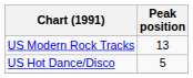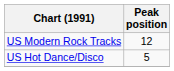US Modern Rock Tracks | Peak position: 13 -> 12
